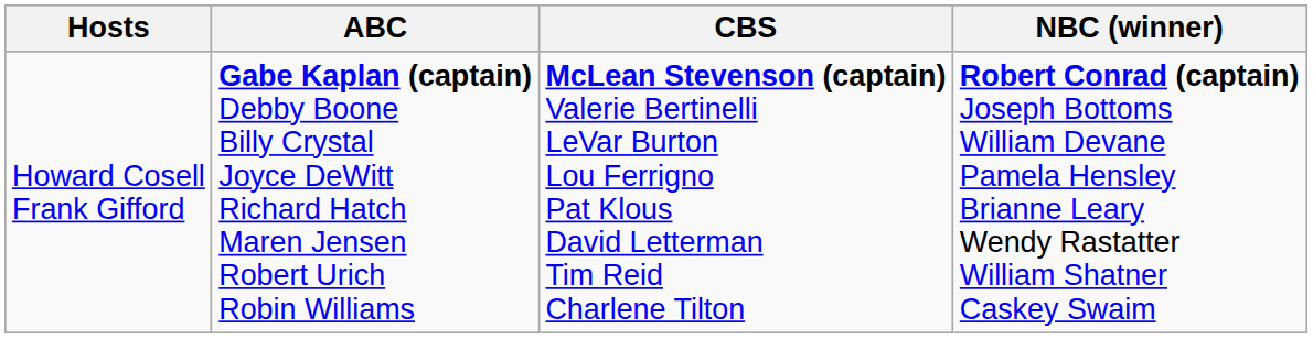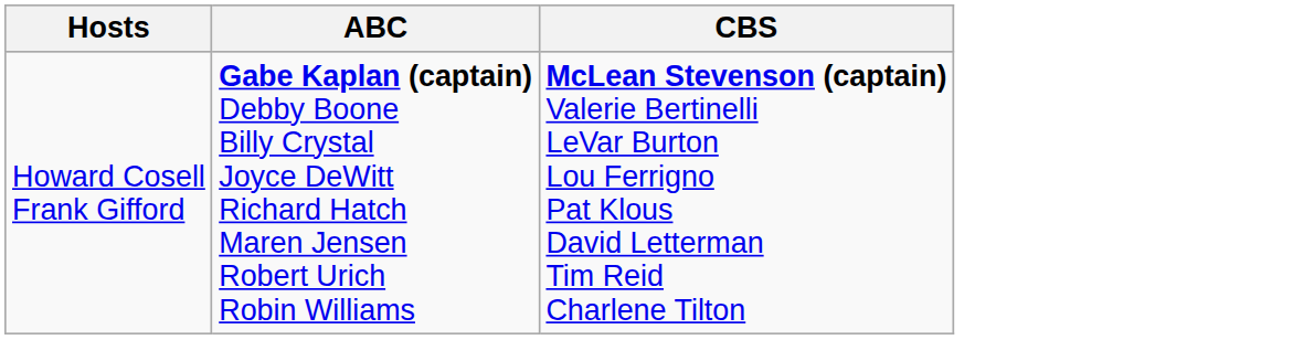- column: NBC (winner) | Robert Conrad (captain) Joseph Bottoms William Devane Pamela Hensley Brianne Leary Wendy Rastatter William Shatner Caskey Swaim
